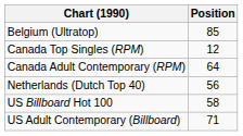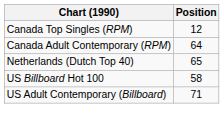- row: Belgium (Ultratop) | 85
Netherlands (Dutch Top 40) | Position: 56 -> 65
